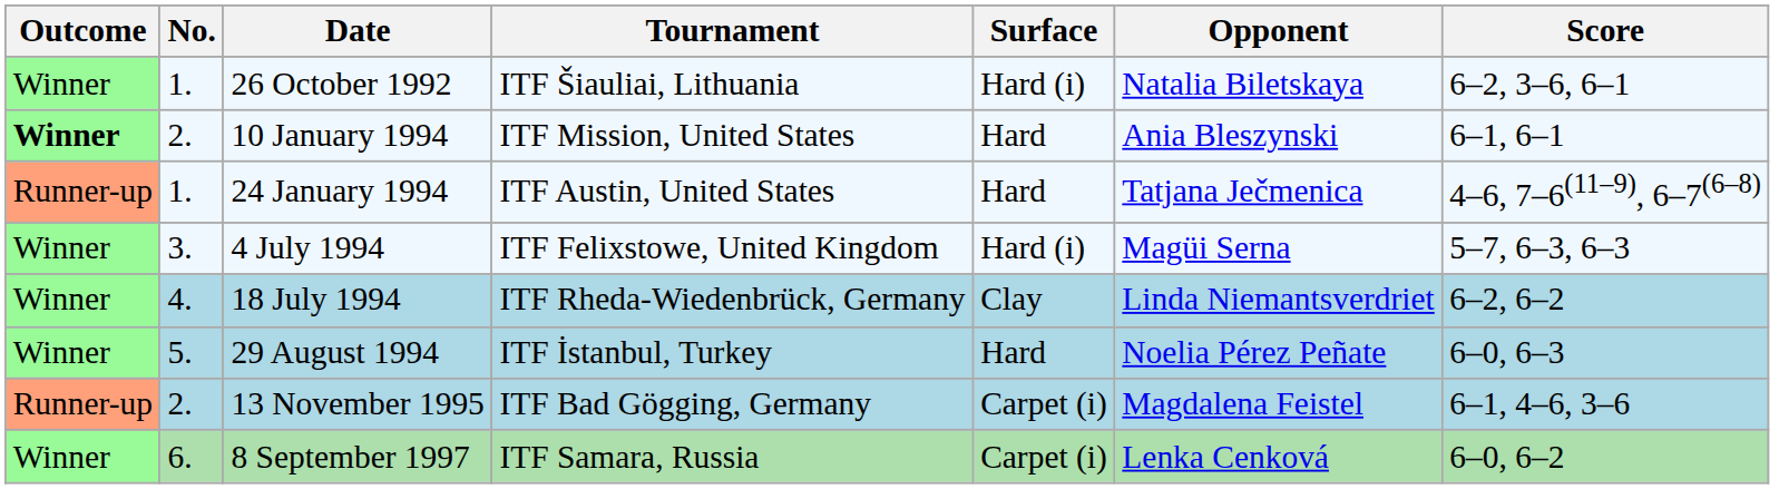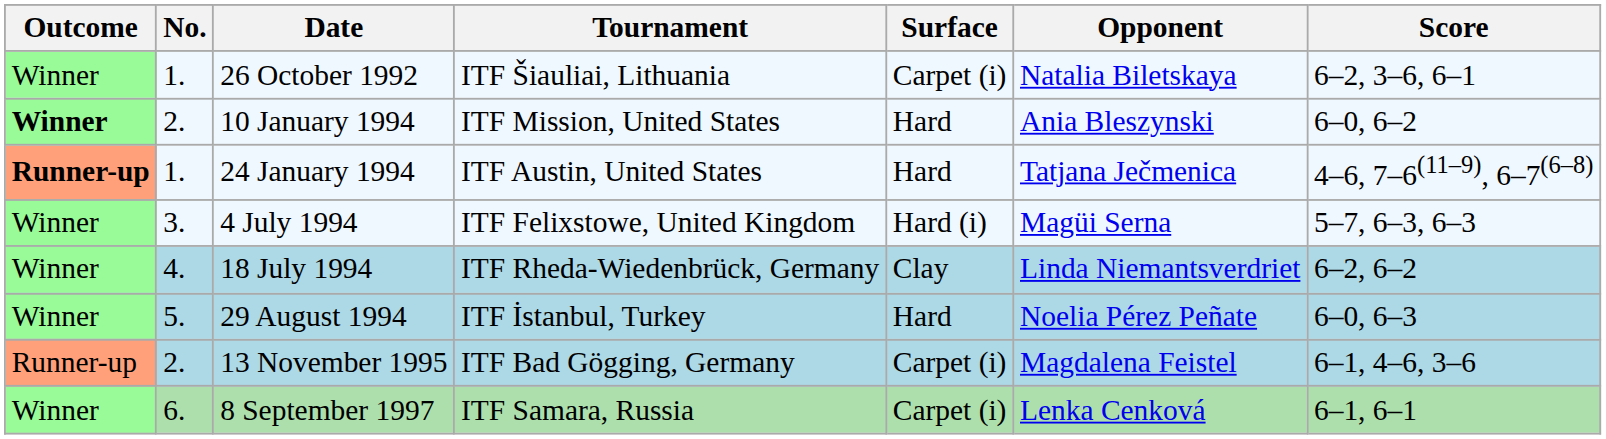26 October 1992 | Surface: Hard (i) -> Carpet (i)
10 January 1994 | Score: 6–1, 6–1 -> 6–0, 6–2
24 January 1994 | Outcome: normal -> bold
8 September 1997 | Score: 6–0, 6–2 -> 6–1, 6–1
